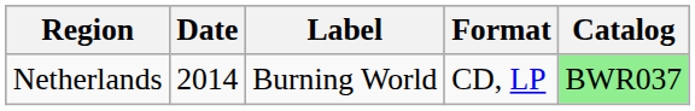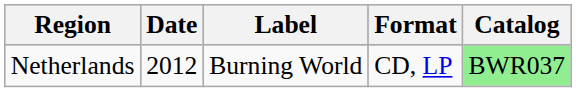Netherlands | Date: 2014 -> 2012
